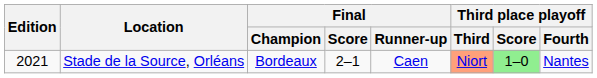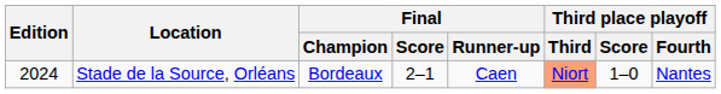Stade de la Source, Orléans | Edition: 2021 -> 2024
Stade de la Source, Orléans | Third place playoff / Score: lightgreen background -> no background
